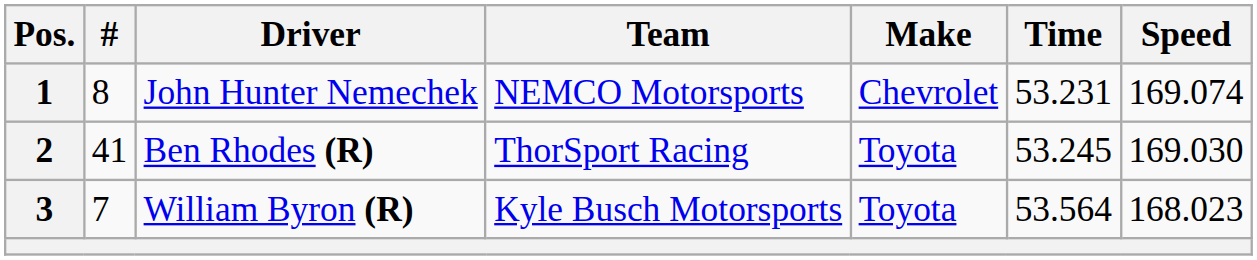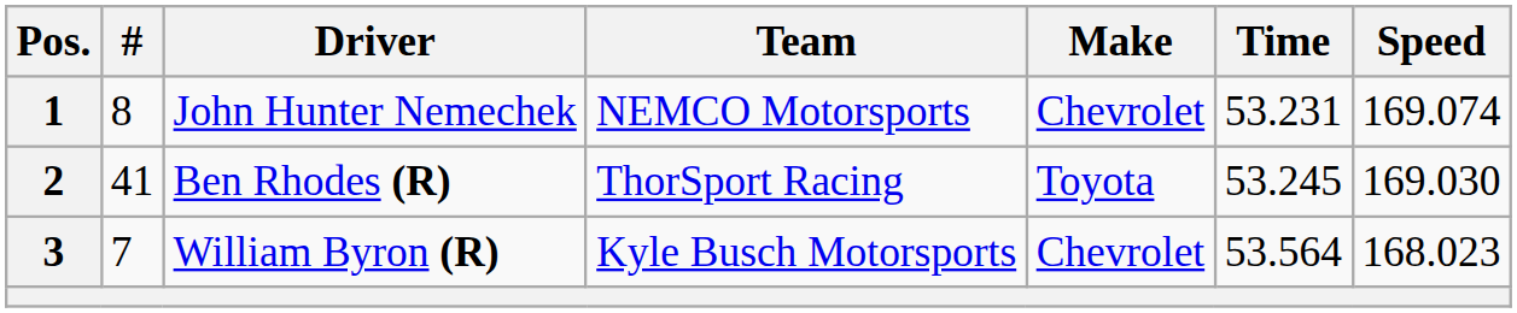3 | Make: Toyota -> Chevrolet
